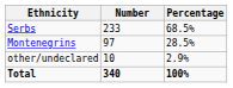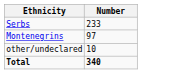- column: Percentage | 68.5% | 28.5% | 2.9% | 100%
